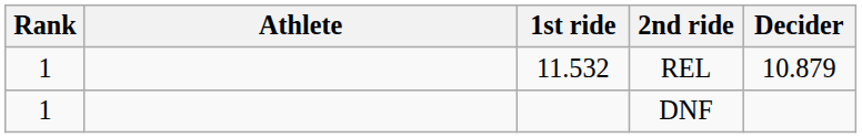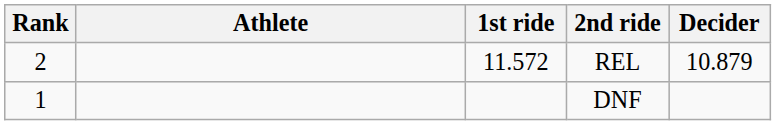REL | Rank: 1 -> 2
REL | 1st ride: 11.532 -> 11.572
